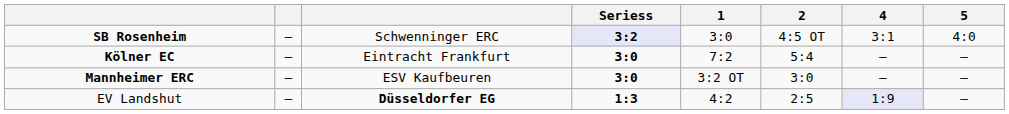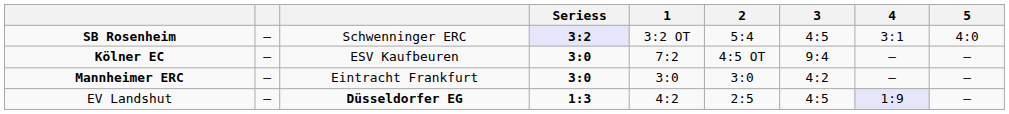+ column: 3 | 4:5 | 9:4 | 4:2 | 4:5
SB Rosenheim | 1: 3:0 -> 3:2 OT
SB Rosenheim | 2: 4:5 OT -> 5:4
Kölner EC | column 3: Eintracht Frankfurt -> ESV Kaufbeuren
Kölner EC | 2: 5:4 -> 4:5 OT
Mannheimer ERC | column 3: ESV Kaufbeuren -> Eintracht Frankfurt
Mannheimer ERC | 1: 3:2 OT -> 3:0
